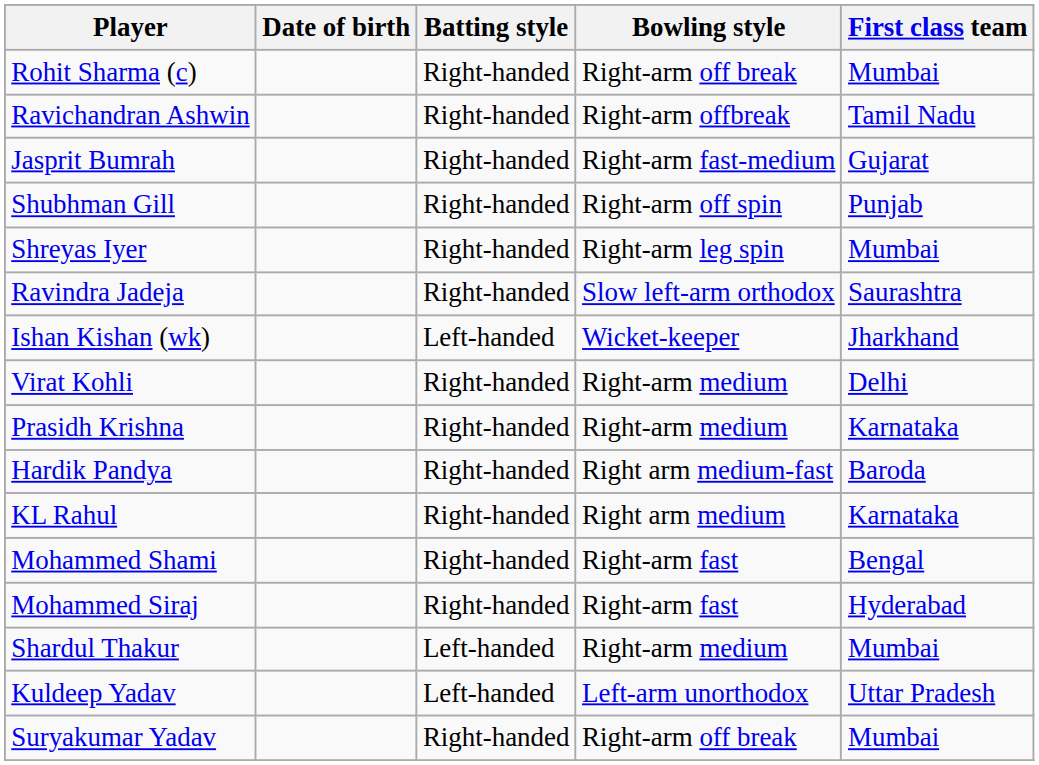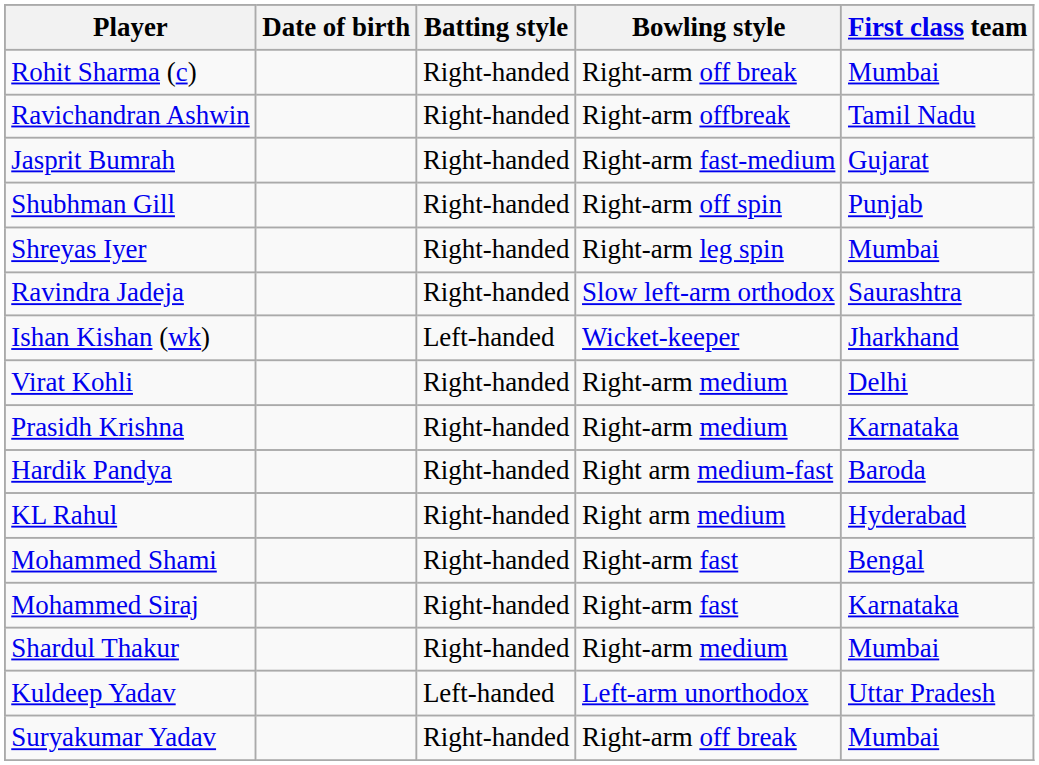KL Rahul | First class team: Karnataka -> Hyderabad
Mohammed Siraj | First class team: Hyderabad -> Karnataka
Shardul Thakur | Batting style: Left-handed -> Right-handed
